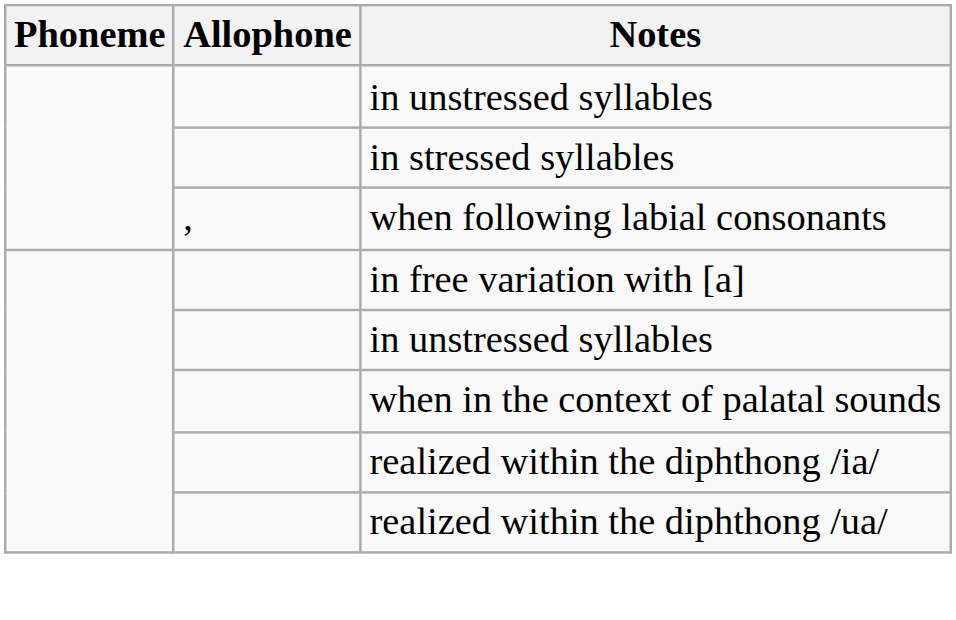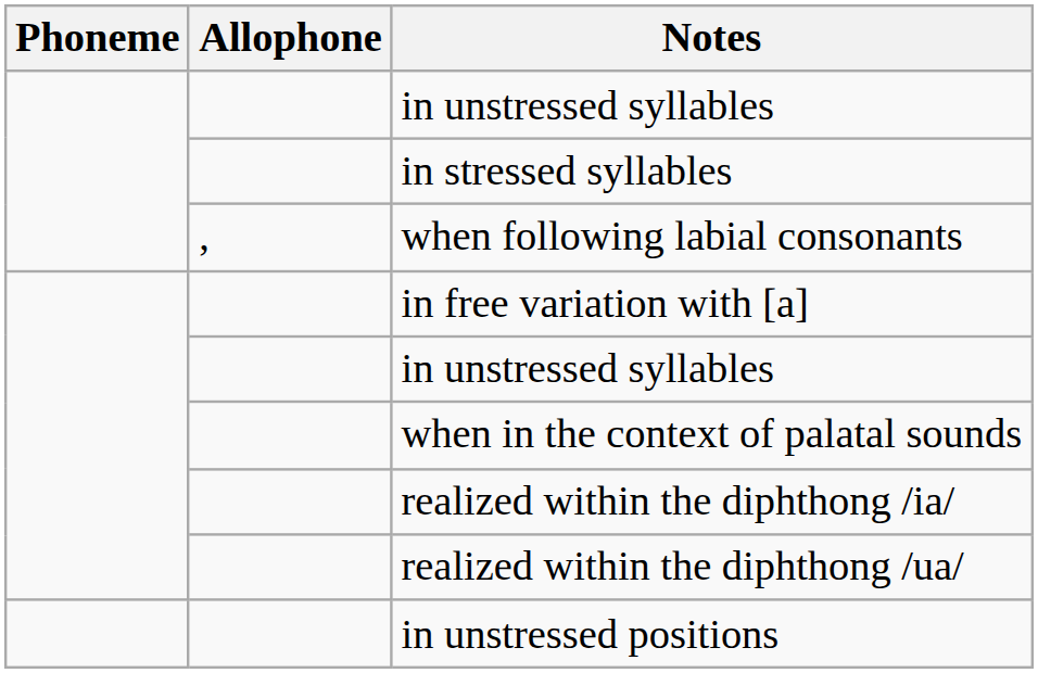+ row: in unstressed positions
